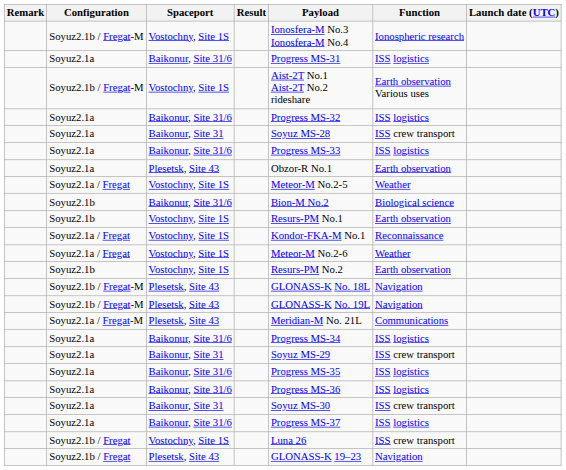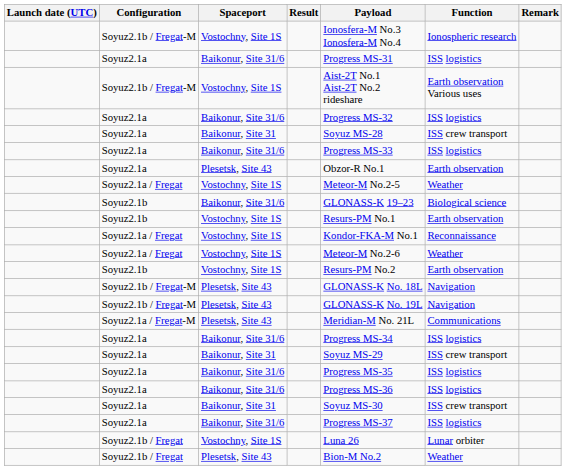columns swapped: Launch date (UTC) <-> Remark
Soyuz2.1b / Baikonur, Site 31/6 | Payload: Bion-M No.2 -> GLONASS-K 19–23
Soyuz2.1b / Fregat / Vostochny, Site 1S | Function: ISS crew transport -> Lunar orbiter
Soyuz2.1b / Fregat / Plesetsk, Site 43 | Payload: GLONASS-K 19–23 -> Bion-M No.2
Soyuz2.1b / Fregat / Plesetsk, Site 43 | Function: Navigation -> Weather
